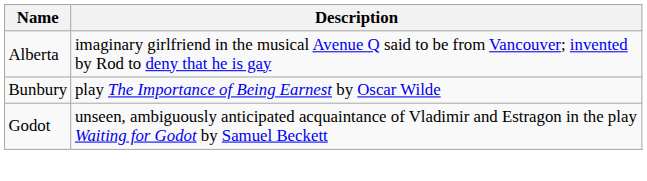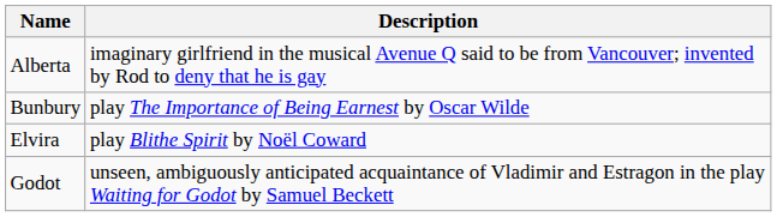+ row: Elvira | play Blithe Spirit by Noël Coward
